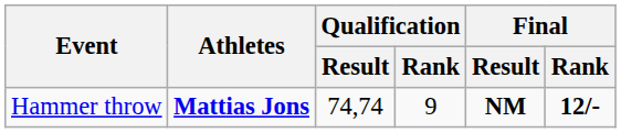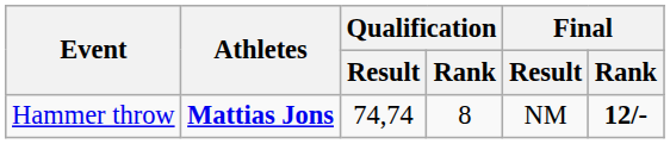Hammer throw | Qualification / Rank: 9 -> 8
Hammer throw | Final / Result: bold -> normal
